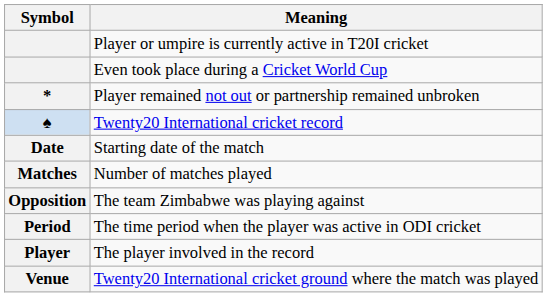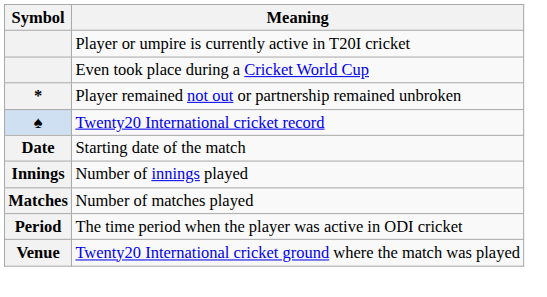+ row: Innings | Number of innings played
- row: Opposition | The team Zimbabwe was playing against
- row: Player | The player involved in the record
